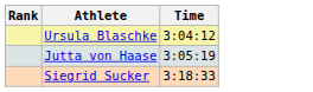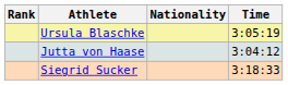+ column: Nationality
Ursula Blaschke | Time: 3:04:12 -> 3:05:19
Jutta von Haase | Time: 3:05:19 -> 3:04:12
